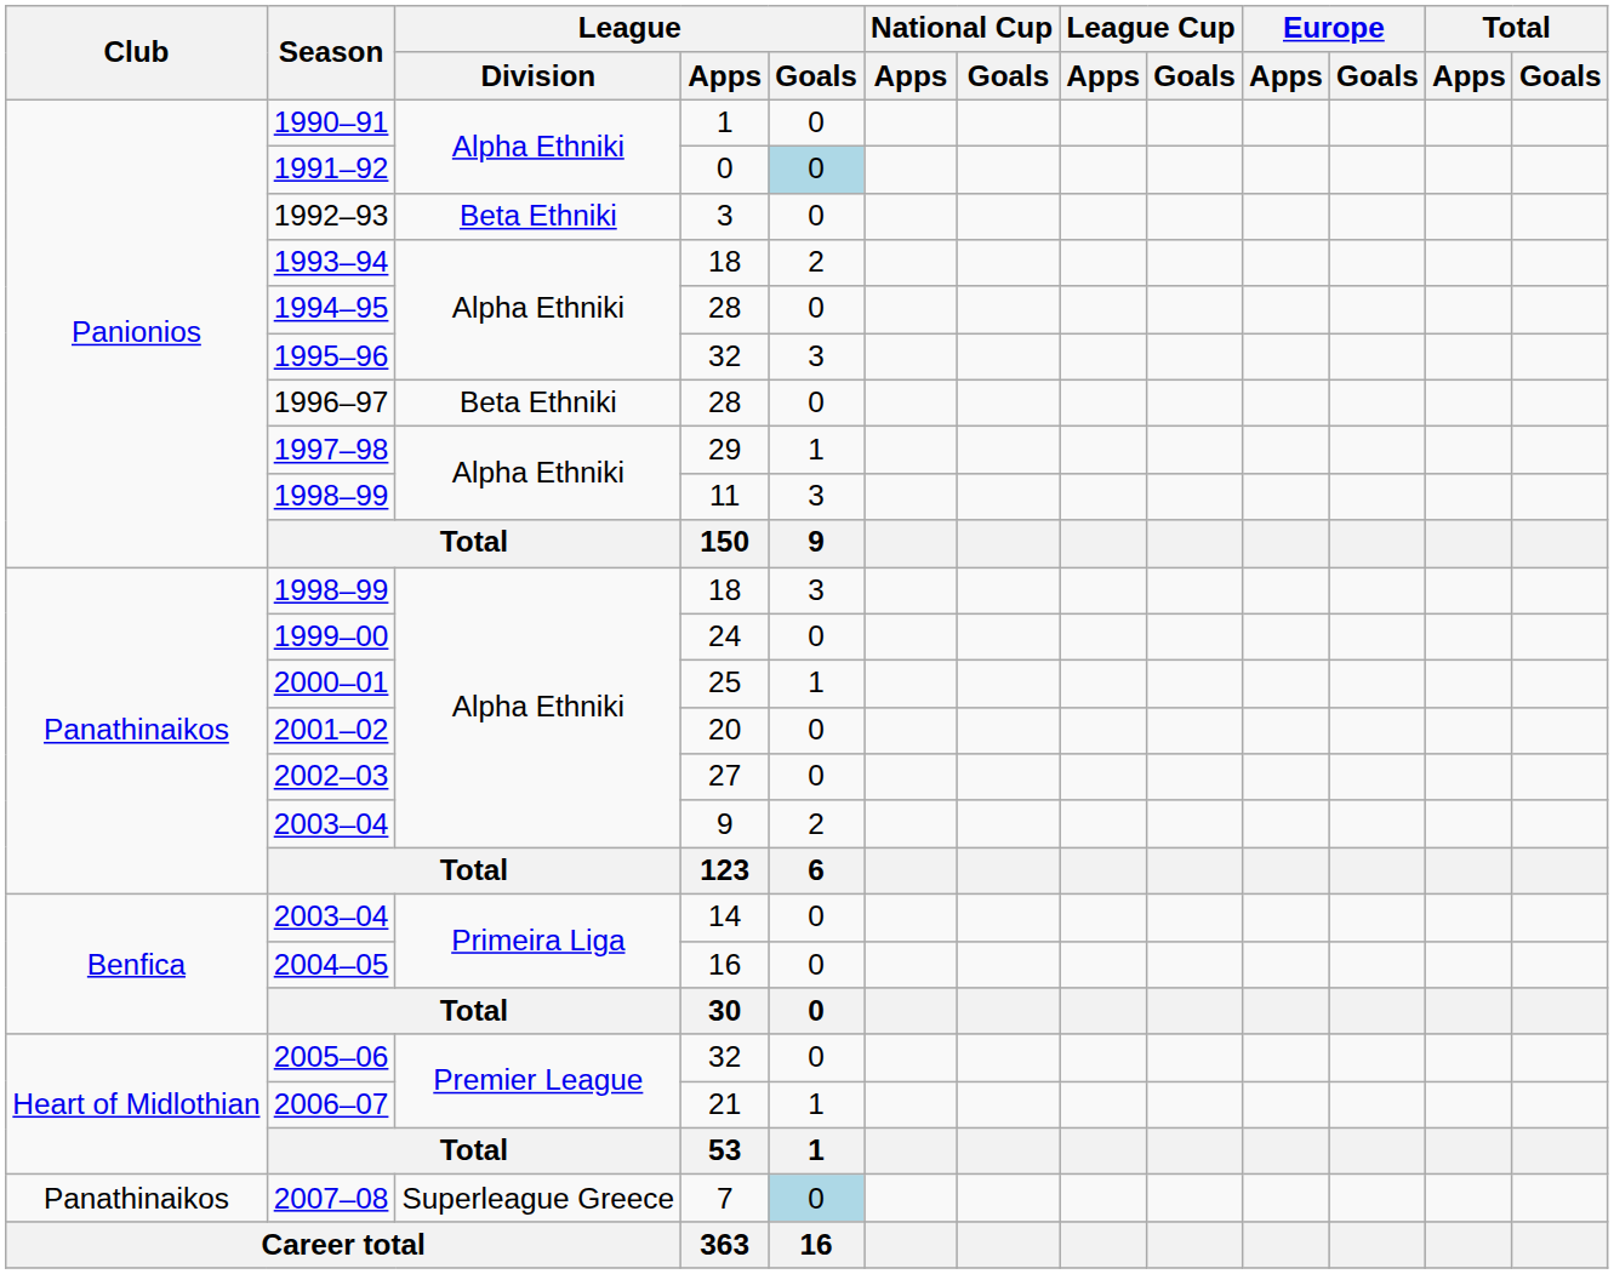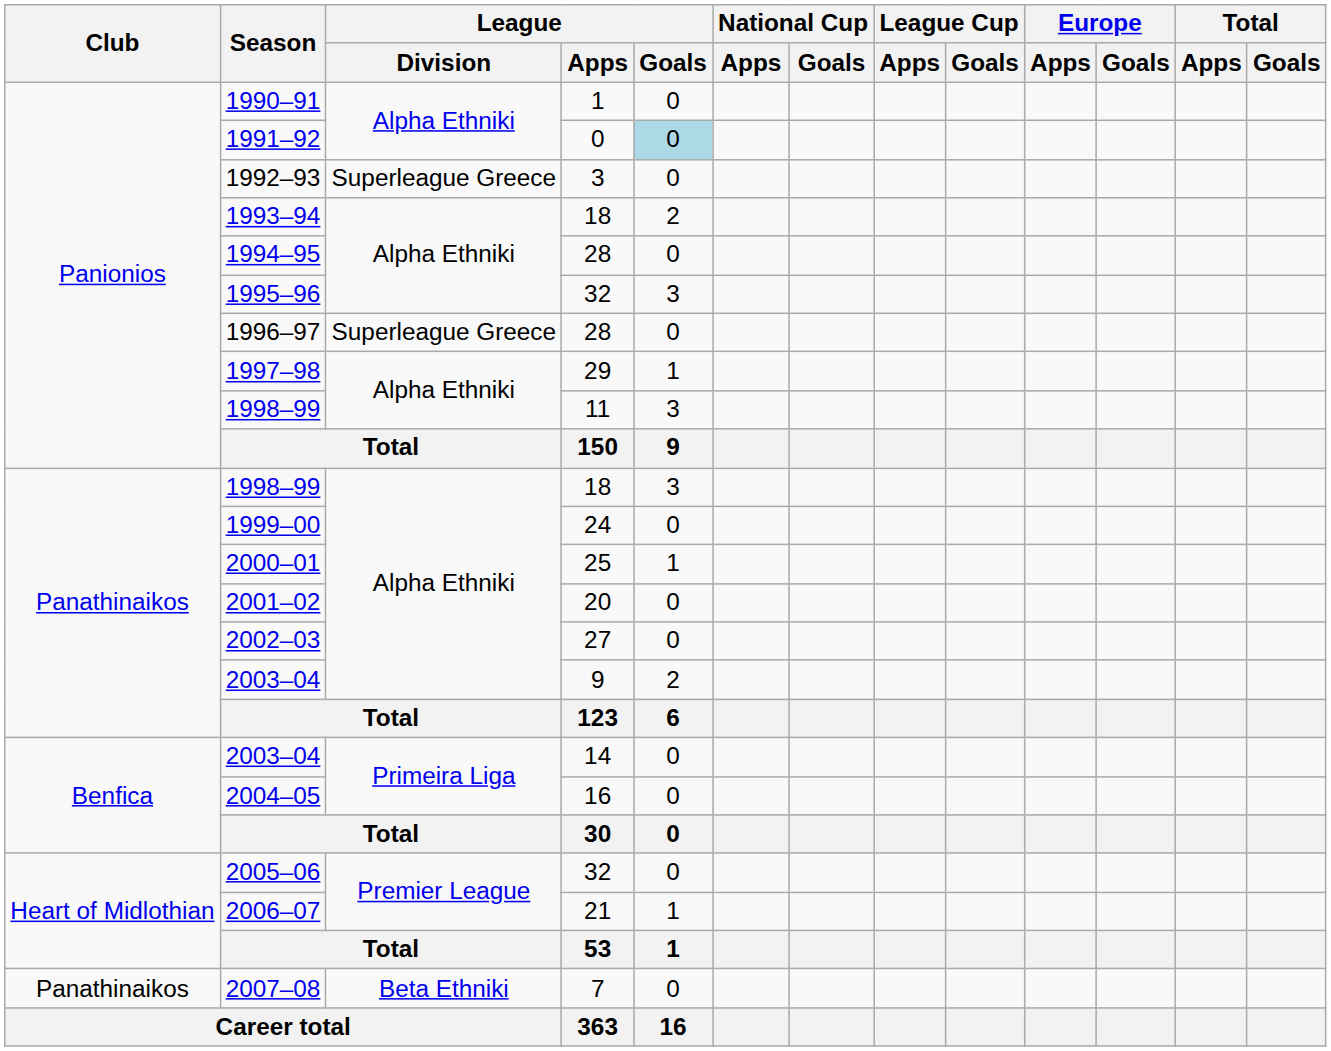1992–93 | League / Division: Beta Ethniki -> Superleague Greece
1996–97 | League / Division: Beta Ethniki -> Superleague Greece
2007–08 | League / Division: Superleague Greece -> Beta Ethniki
2007–08 | League / Goals: lightblue background -> no background
